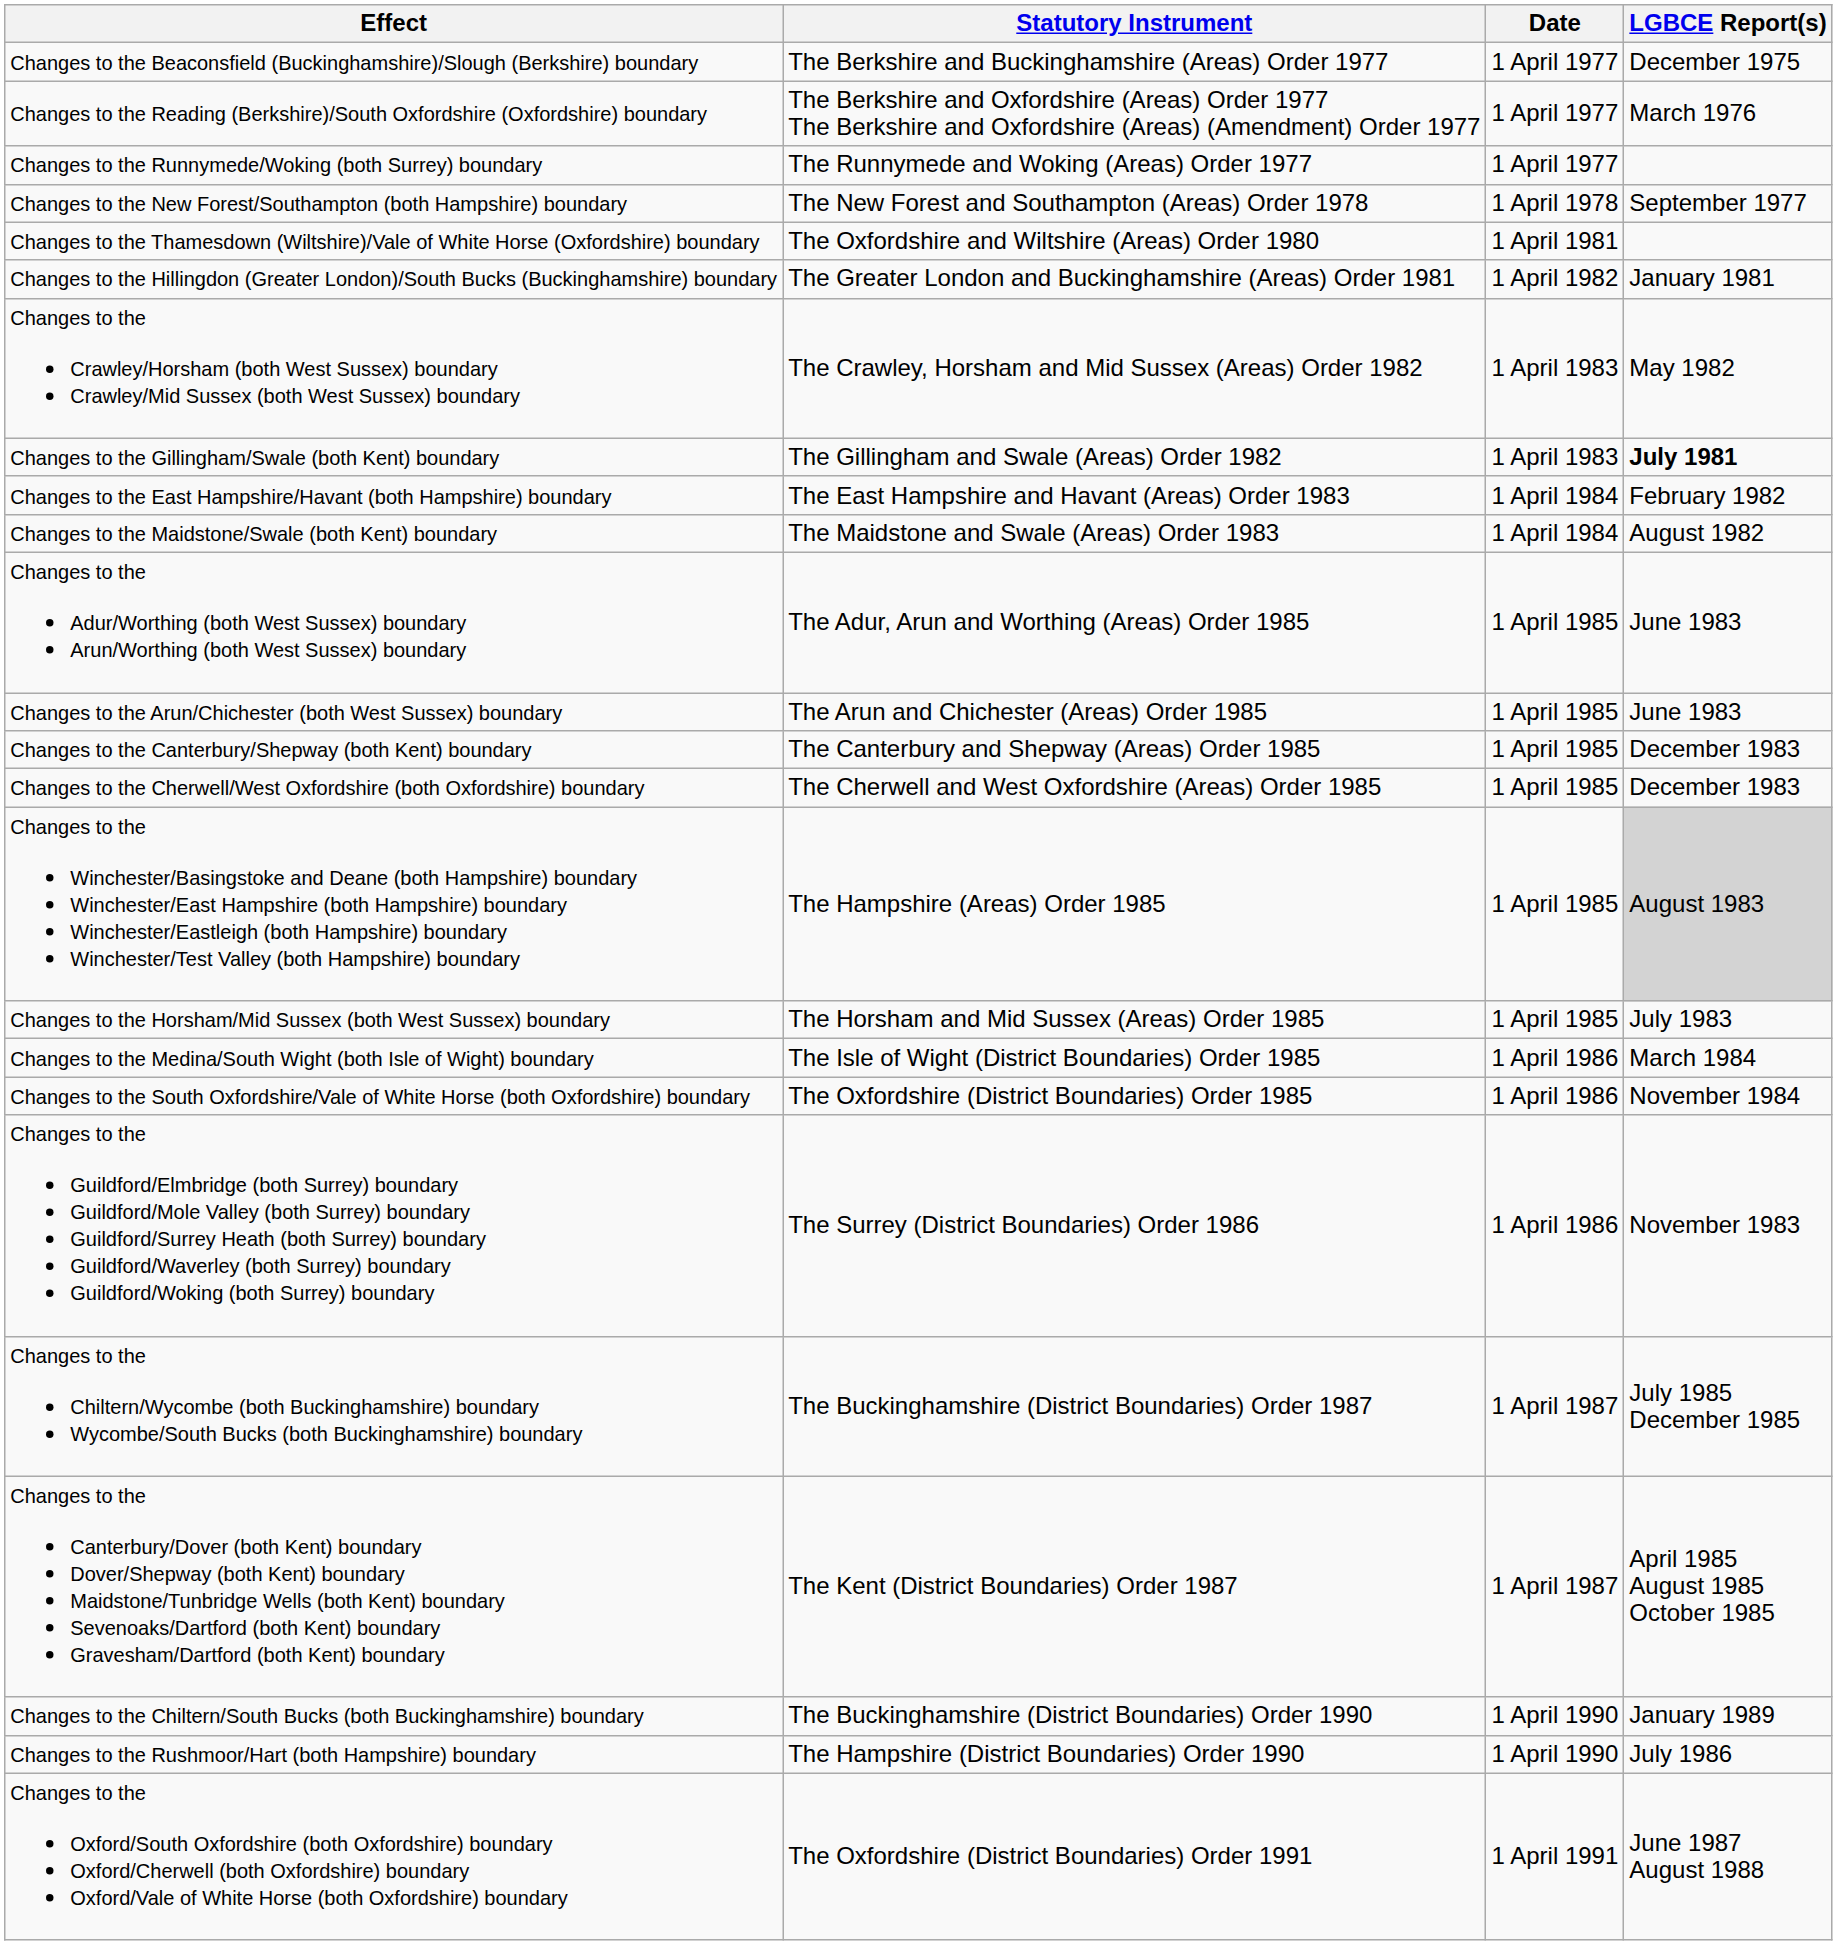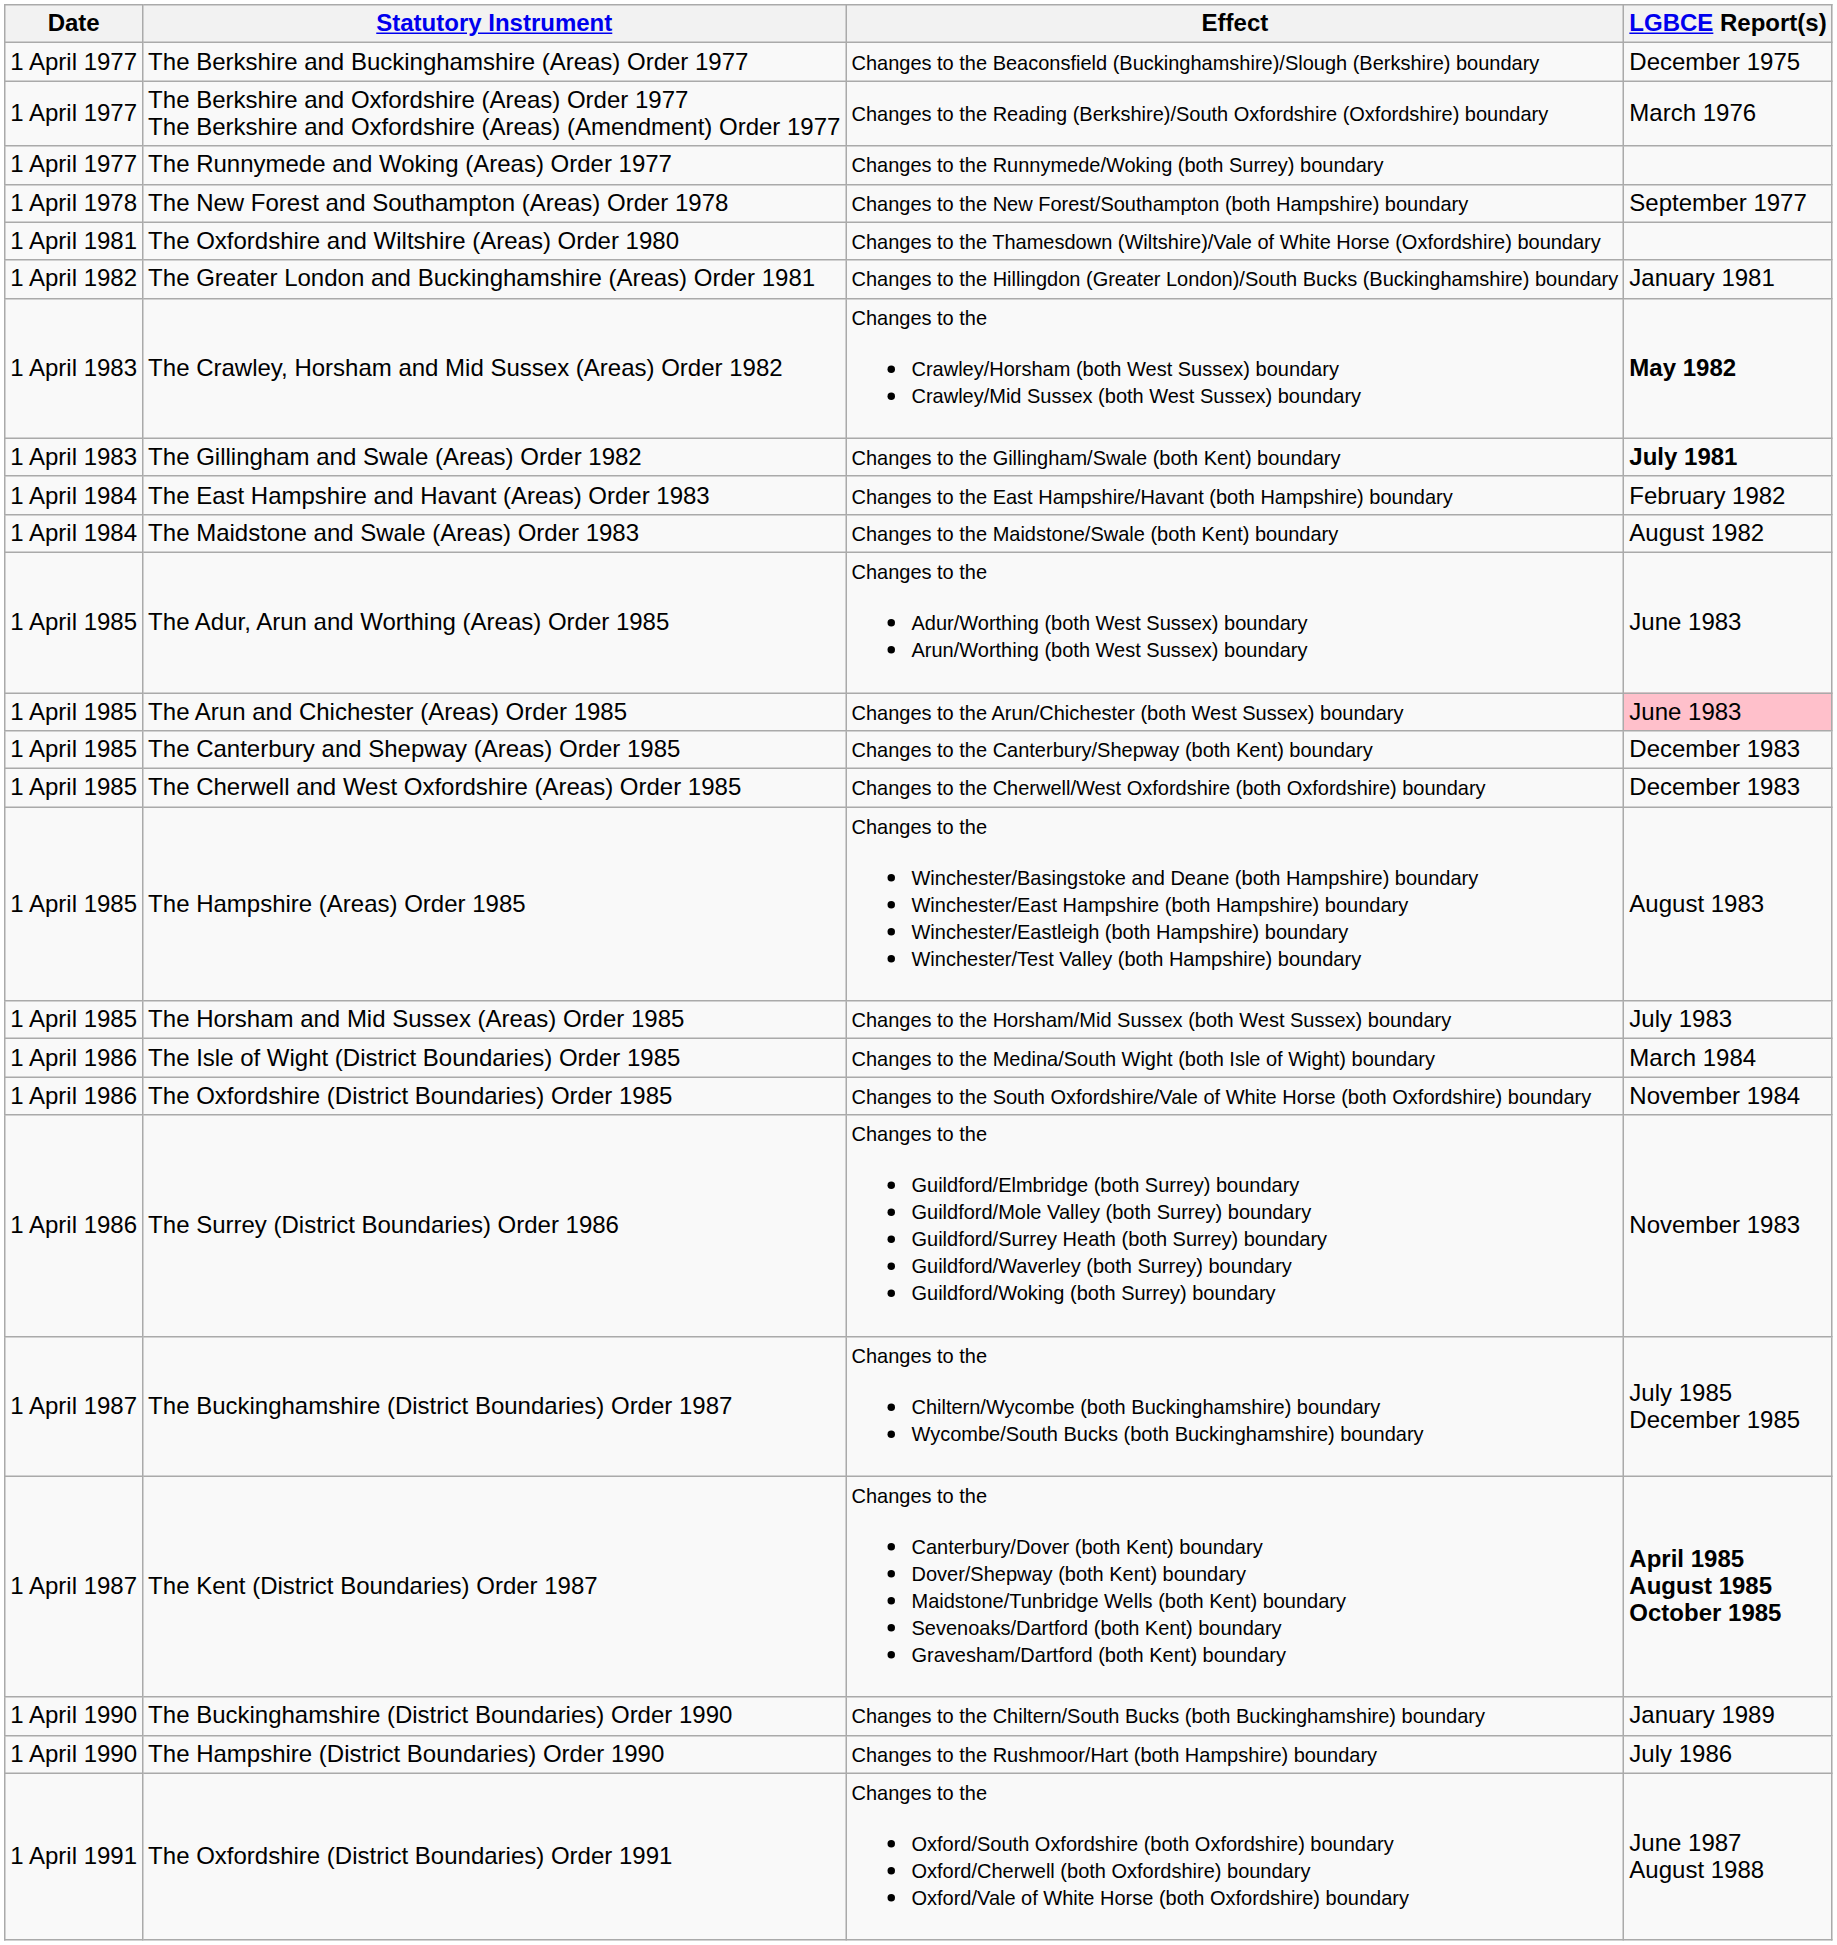columns swapped: Date <-> Effect
The Crawley, Horsham and Mid Sussex (Areas) Order 1982 | LGBCE Report(s): normal -> bold
The Arun and Chichester (Areas) Order 1985 | LGBCE Report(s): no background -> pink background
The Hampshire (Areas) Order 1985 | LGBCE Report(s): lightgrey background -> no background
The Kent (District Boundaries) Order 1987 | LGBCE Report(s): normal -> bold
